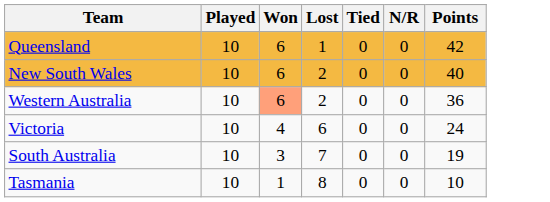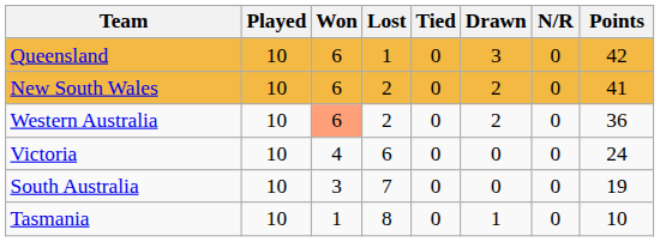+ column: Drawn | 3 | 2 | 2 | 0 | 0 | 1
New South Wales | Points: 40 -> 41
